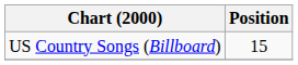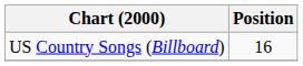US Country Songs (Billboard) | Position: 15 -> 16
